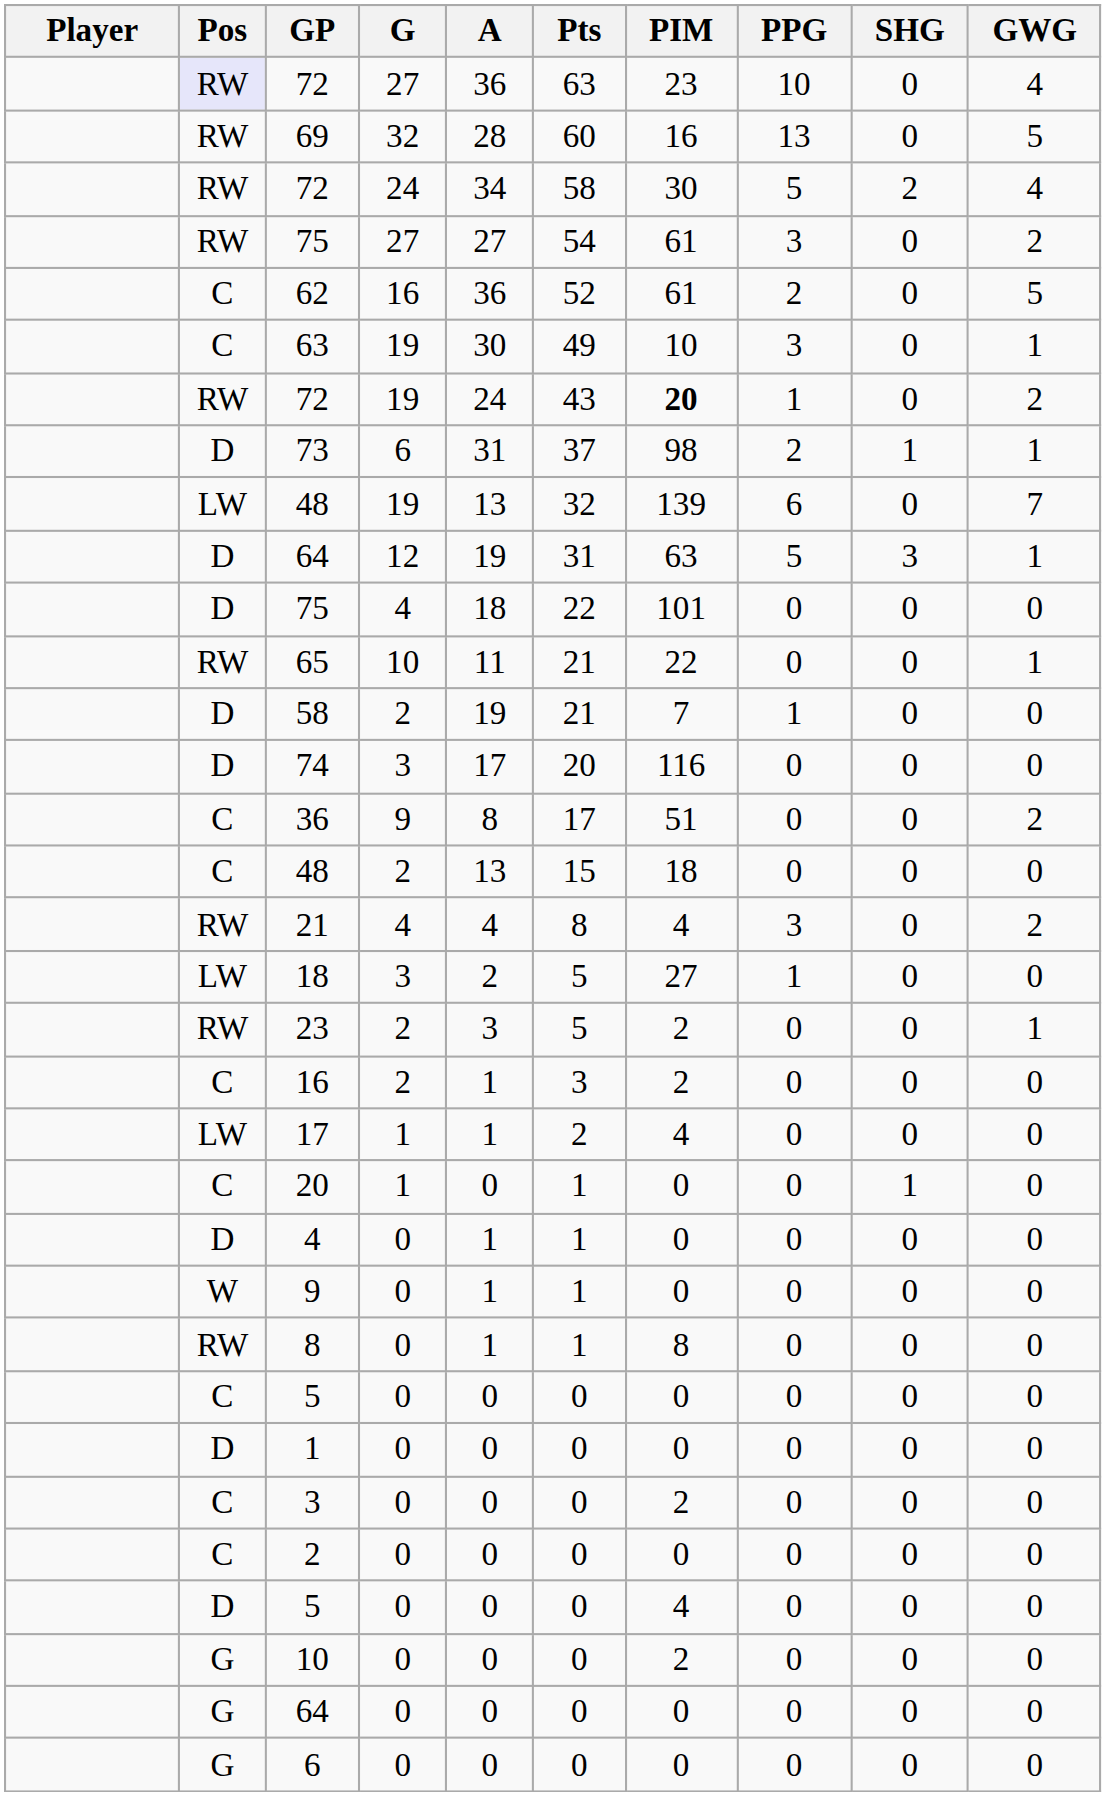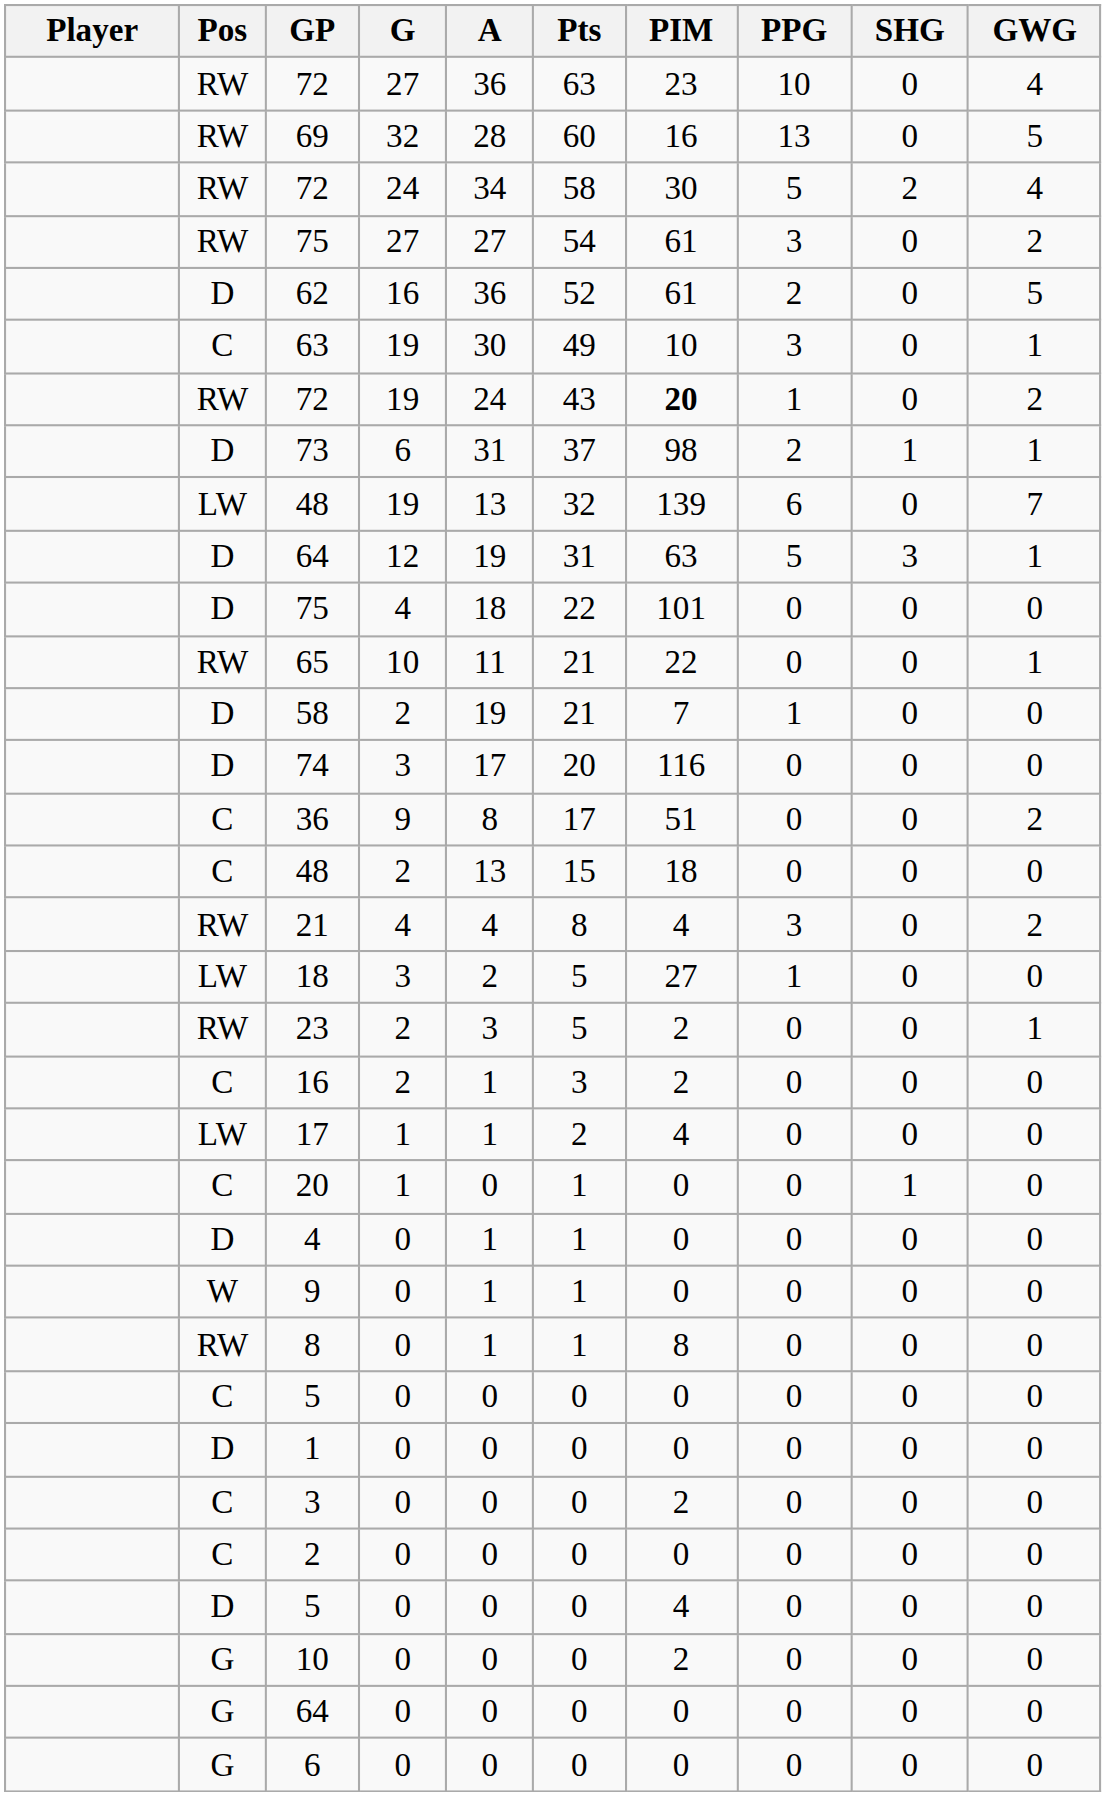72 / 27 | Pos: lavender background -> no background
62 | Pos: C -> D
